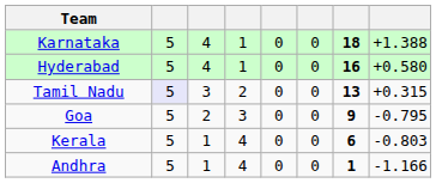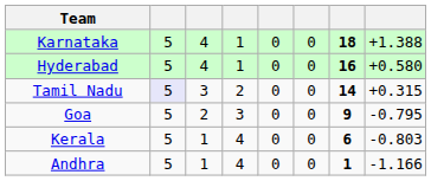Tamil Nadu | column 7: 13 -> 14
